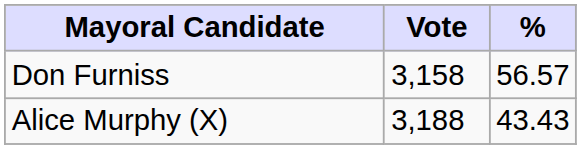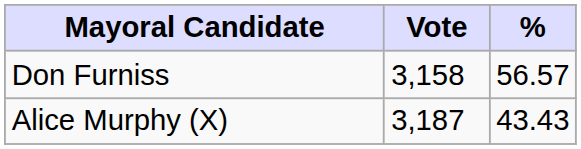Alice Murphy (X) | Vote: 3,188 -> 3,187
